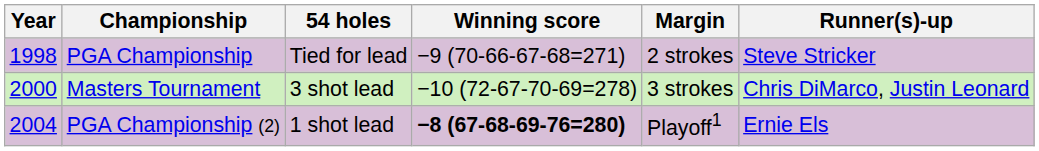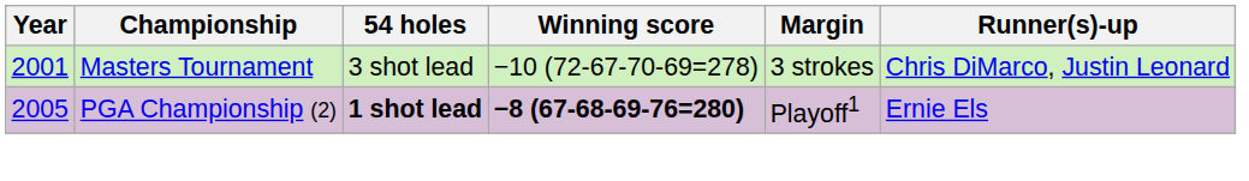- row: 1998 | PGA Championship | Tied for lead | −9 (70-66-67-68=271) | 2 strokes | Steve Stricker
Masters Tournament | Year: 2000 -> 2001
PGA Championship (2) | Year: 2004 -> 2005
PGA Championship (2) | 54 holes: normal -> bold
